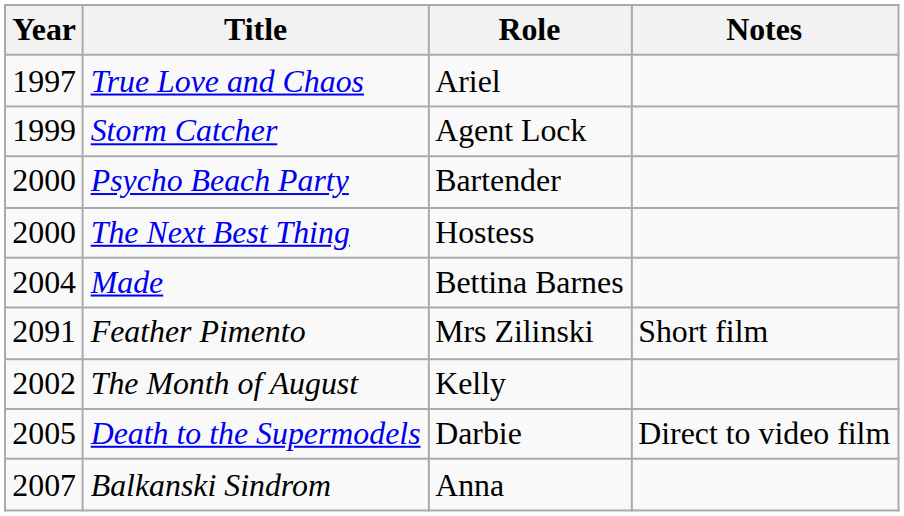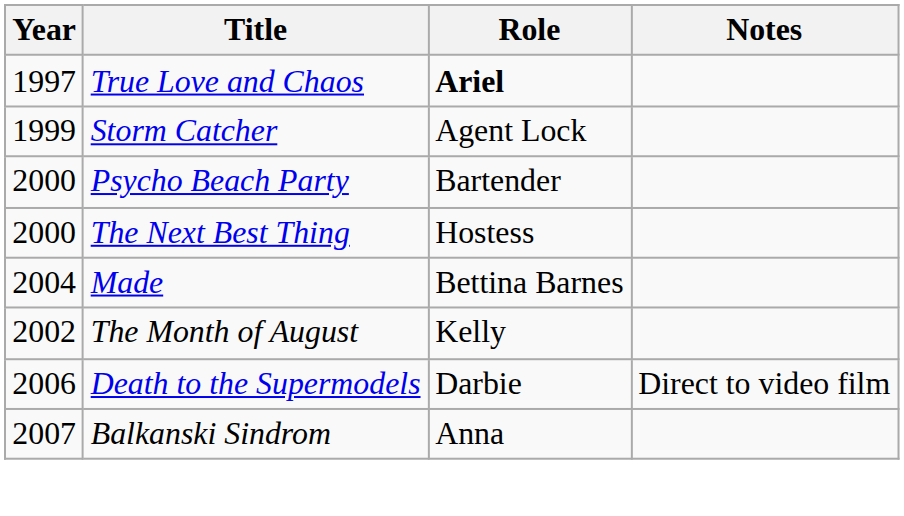True Love and Chaos | Role: normal -> bold
- row: 2091 | Feather Pimento | Mrs Zilinski | Short film
Death to the Supermodels | Year: 2005 -> 2006
